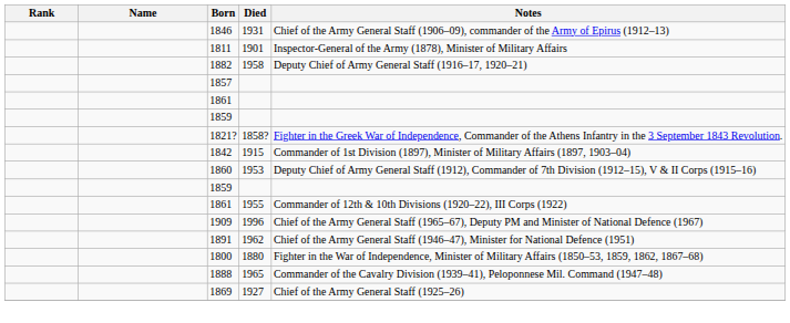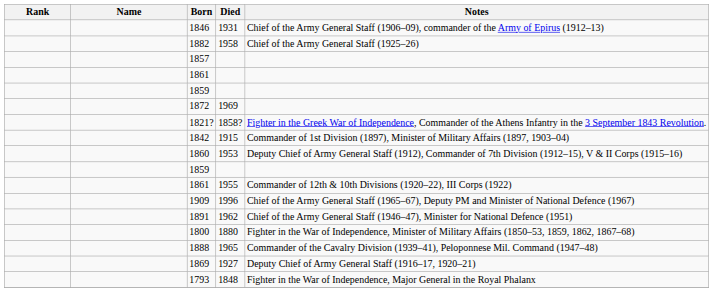- row: 1811 | 1901 | Inspector-General of the Army (1878), Minister of Military Affairs
1882 | Notes: Deputy Chief of Army General Staff (1916–17, 1920–21) -> Chief of the Army General Staff (1925–26)
+ row: 1872 | 1969
1869 | Notes: Chief of the Army General Staff (1925–26) -> Deputy Chief of Army General Staff (1916–17, 1920–21)
+ row: 1793 | 1848 | Fighter in the War of Independence, Major General in the Royal Phalanx
